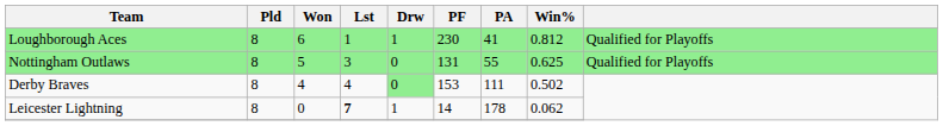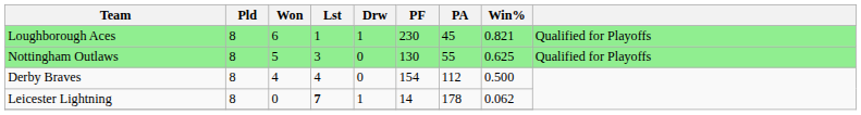Loughborough Aces | PA: 41 -> 45
Loughborough Aces | Win%: 0.812 -> 0.821
Nottingham Outlaws | PF: 131 -> 130
Derby Braves | Drw: lightgreen background -> no background
Derby Braves | PF: 153 -> 154
Derby Braves | PA: 111 -> 112
Derby Braves | Win%: 0.502 -> 0.500
